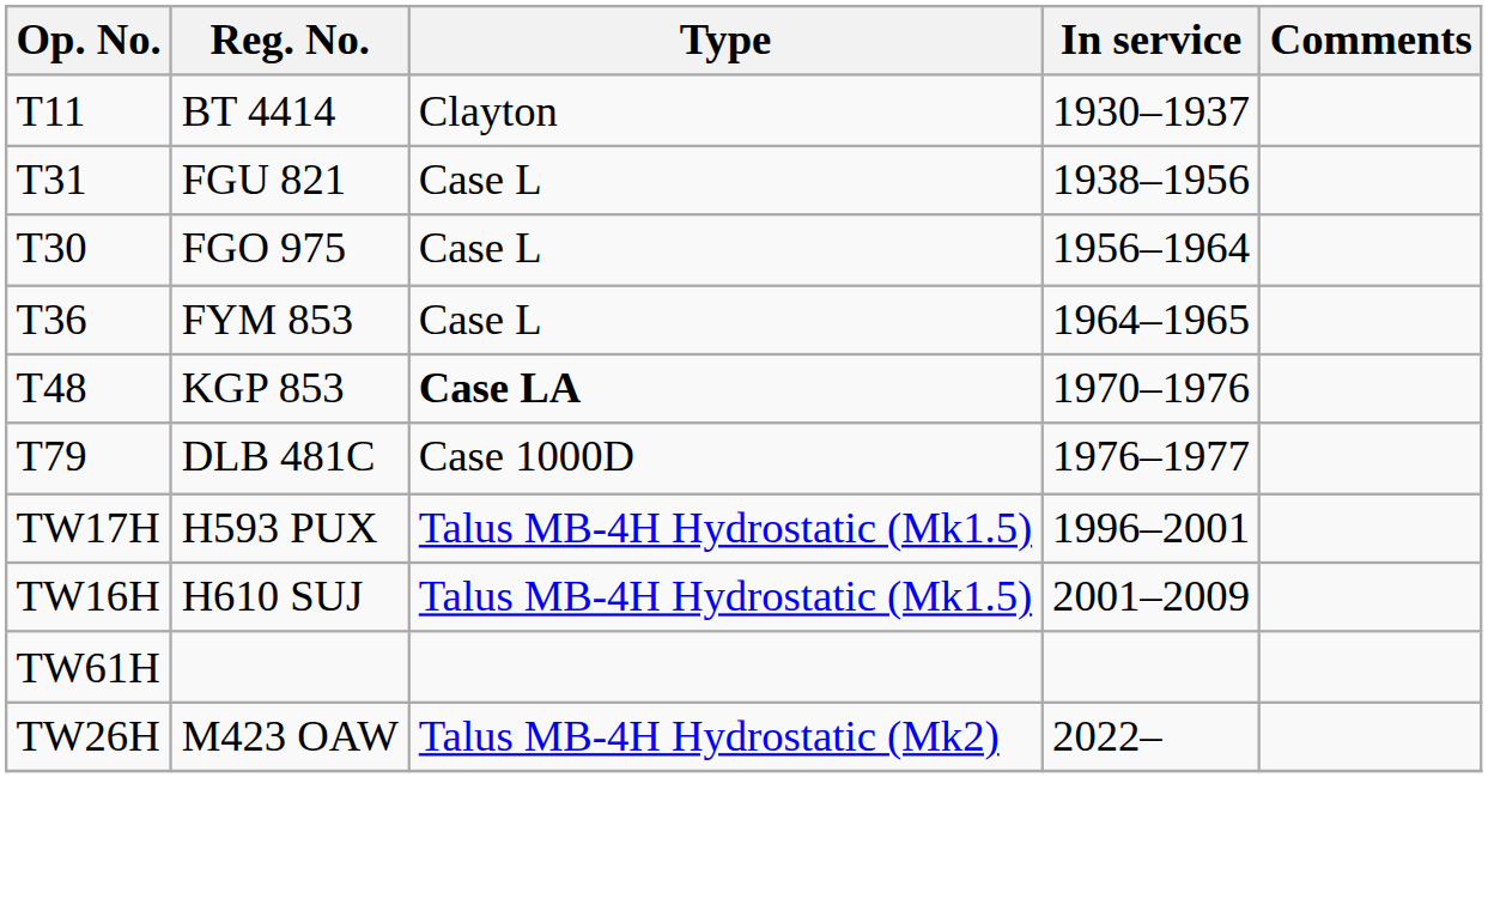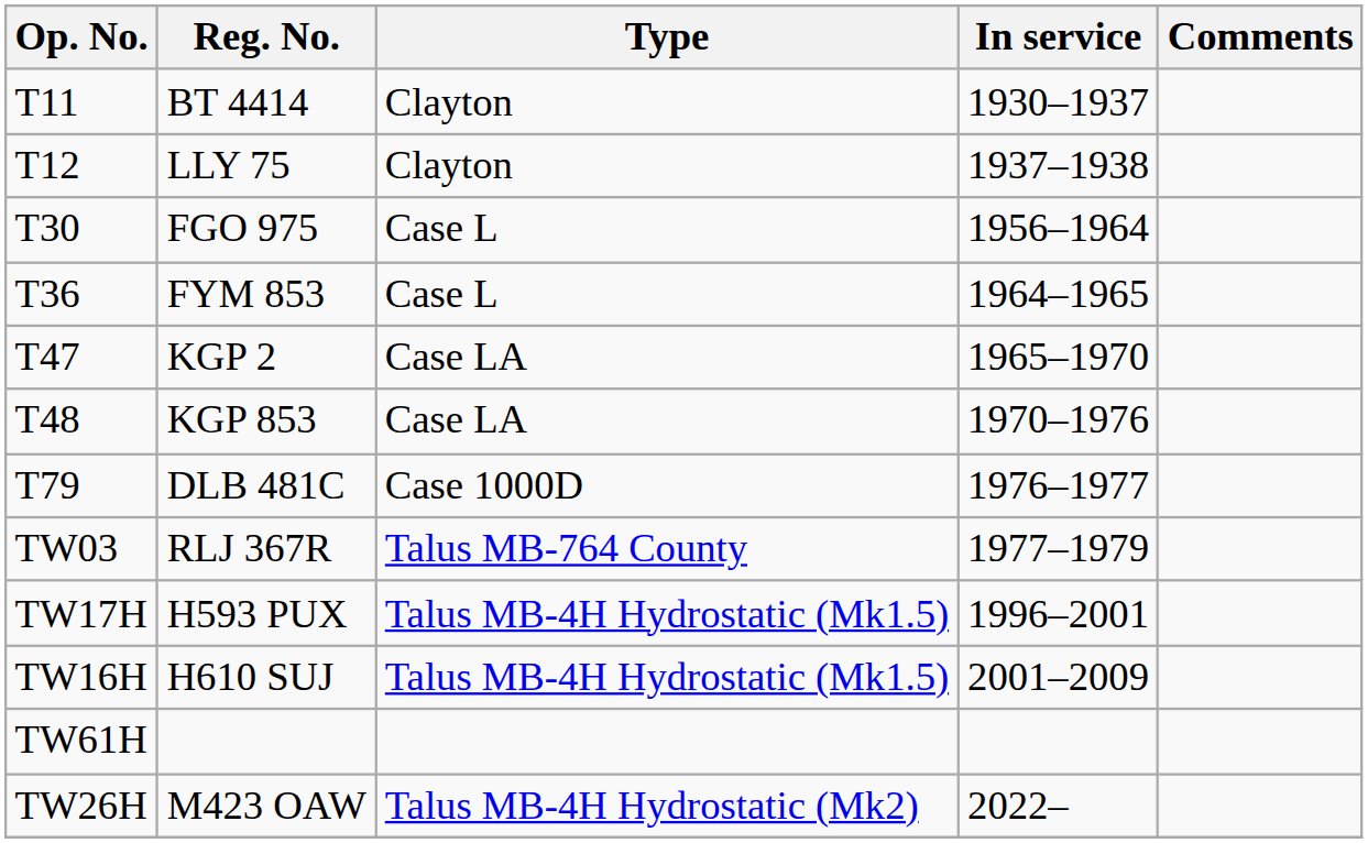+ row: T12 | LLY 75 | Clayton | 1937–1938
- row: T31 | FGU 821 | Case L | 1938–1956
+ row: T47 | KGP 2 | Case LA | 1965–1970
KGP 853 | Type: bold -> normal
+ row: TW03 | RLJ 367R | Talus MB-764 County | 1977–1979
